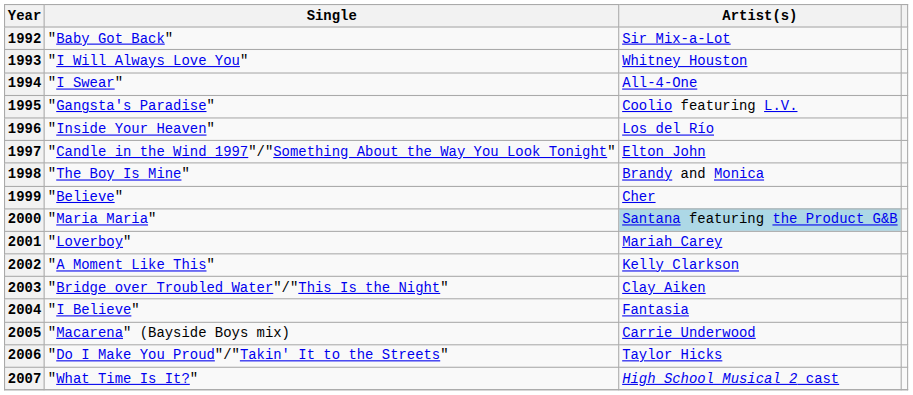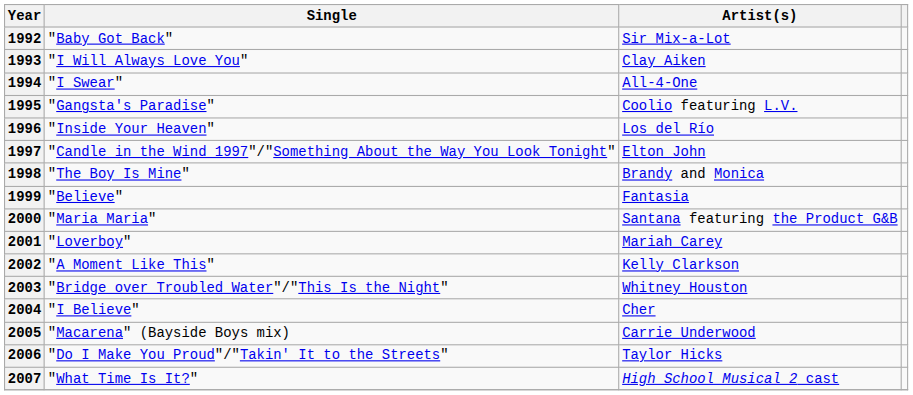1993 | Artist(s): Whitney Houston -> Clay Aiken
1999 | Artist(s): Cher -> Fantasia
2000 | Artist(s): lightblue background -> no background
2003 | Artist(s): Clay Aiken -> Whitney Houston
2004 | Artist(s): Fantasia -> Cher
